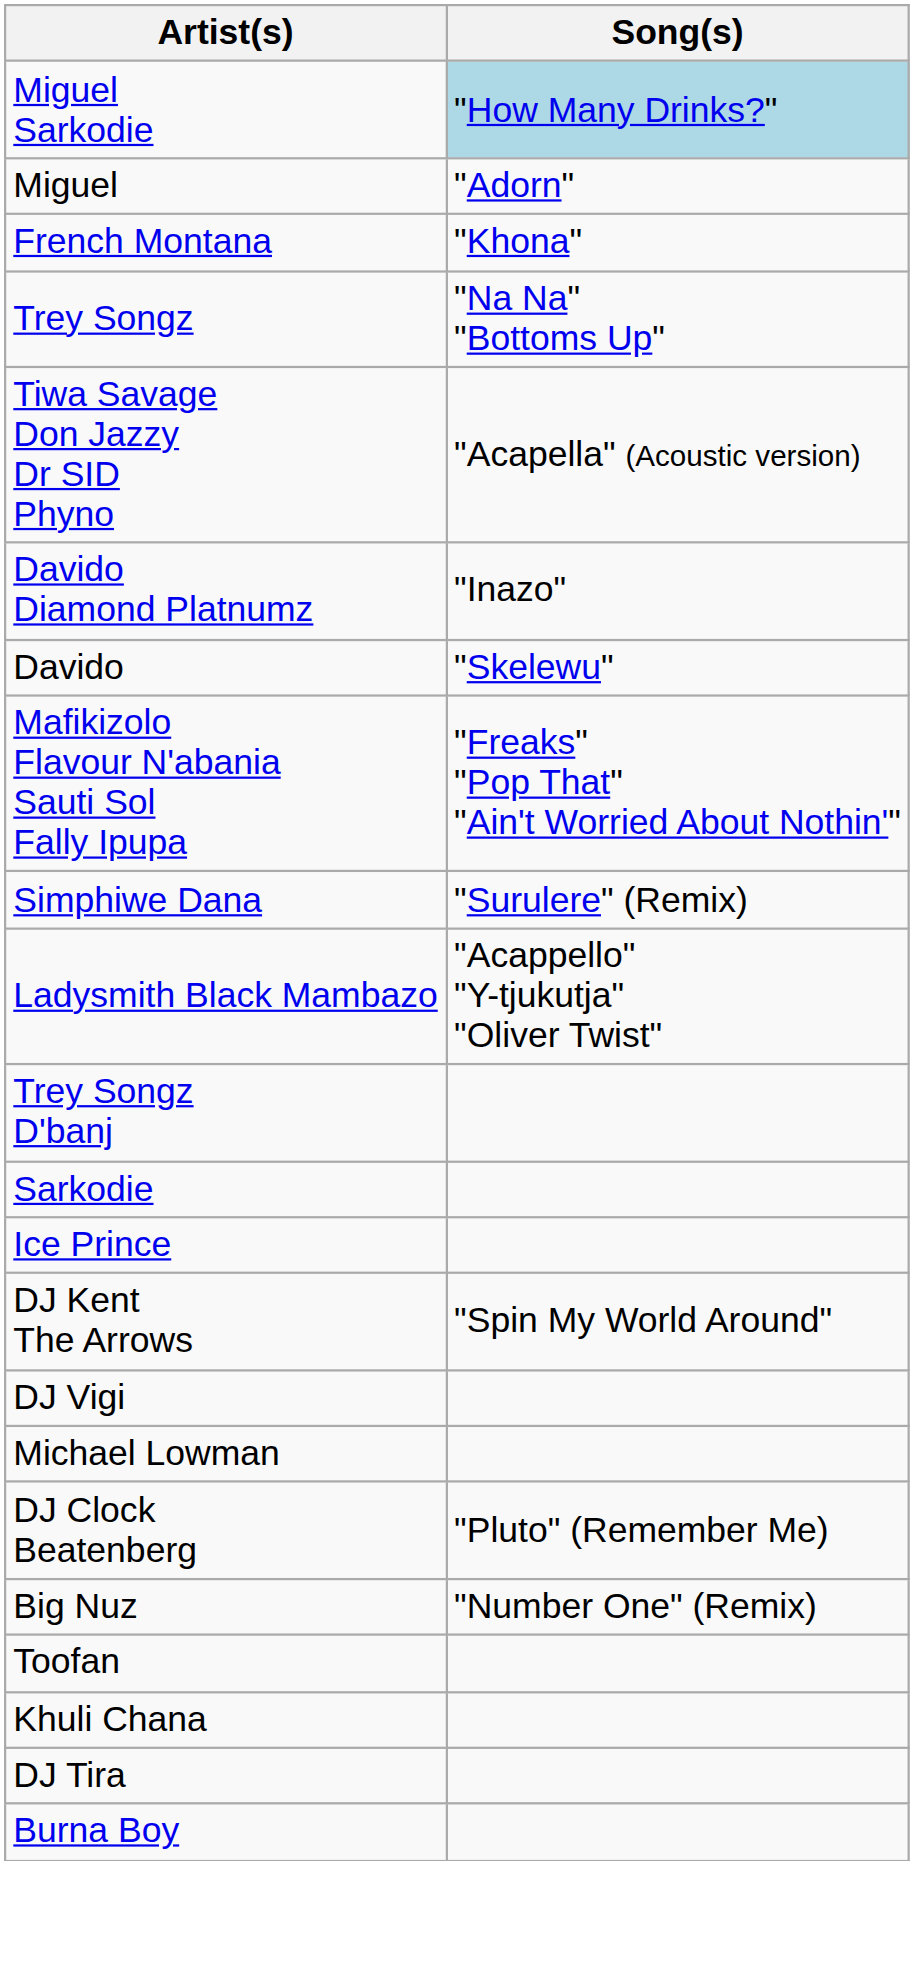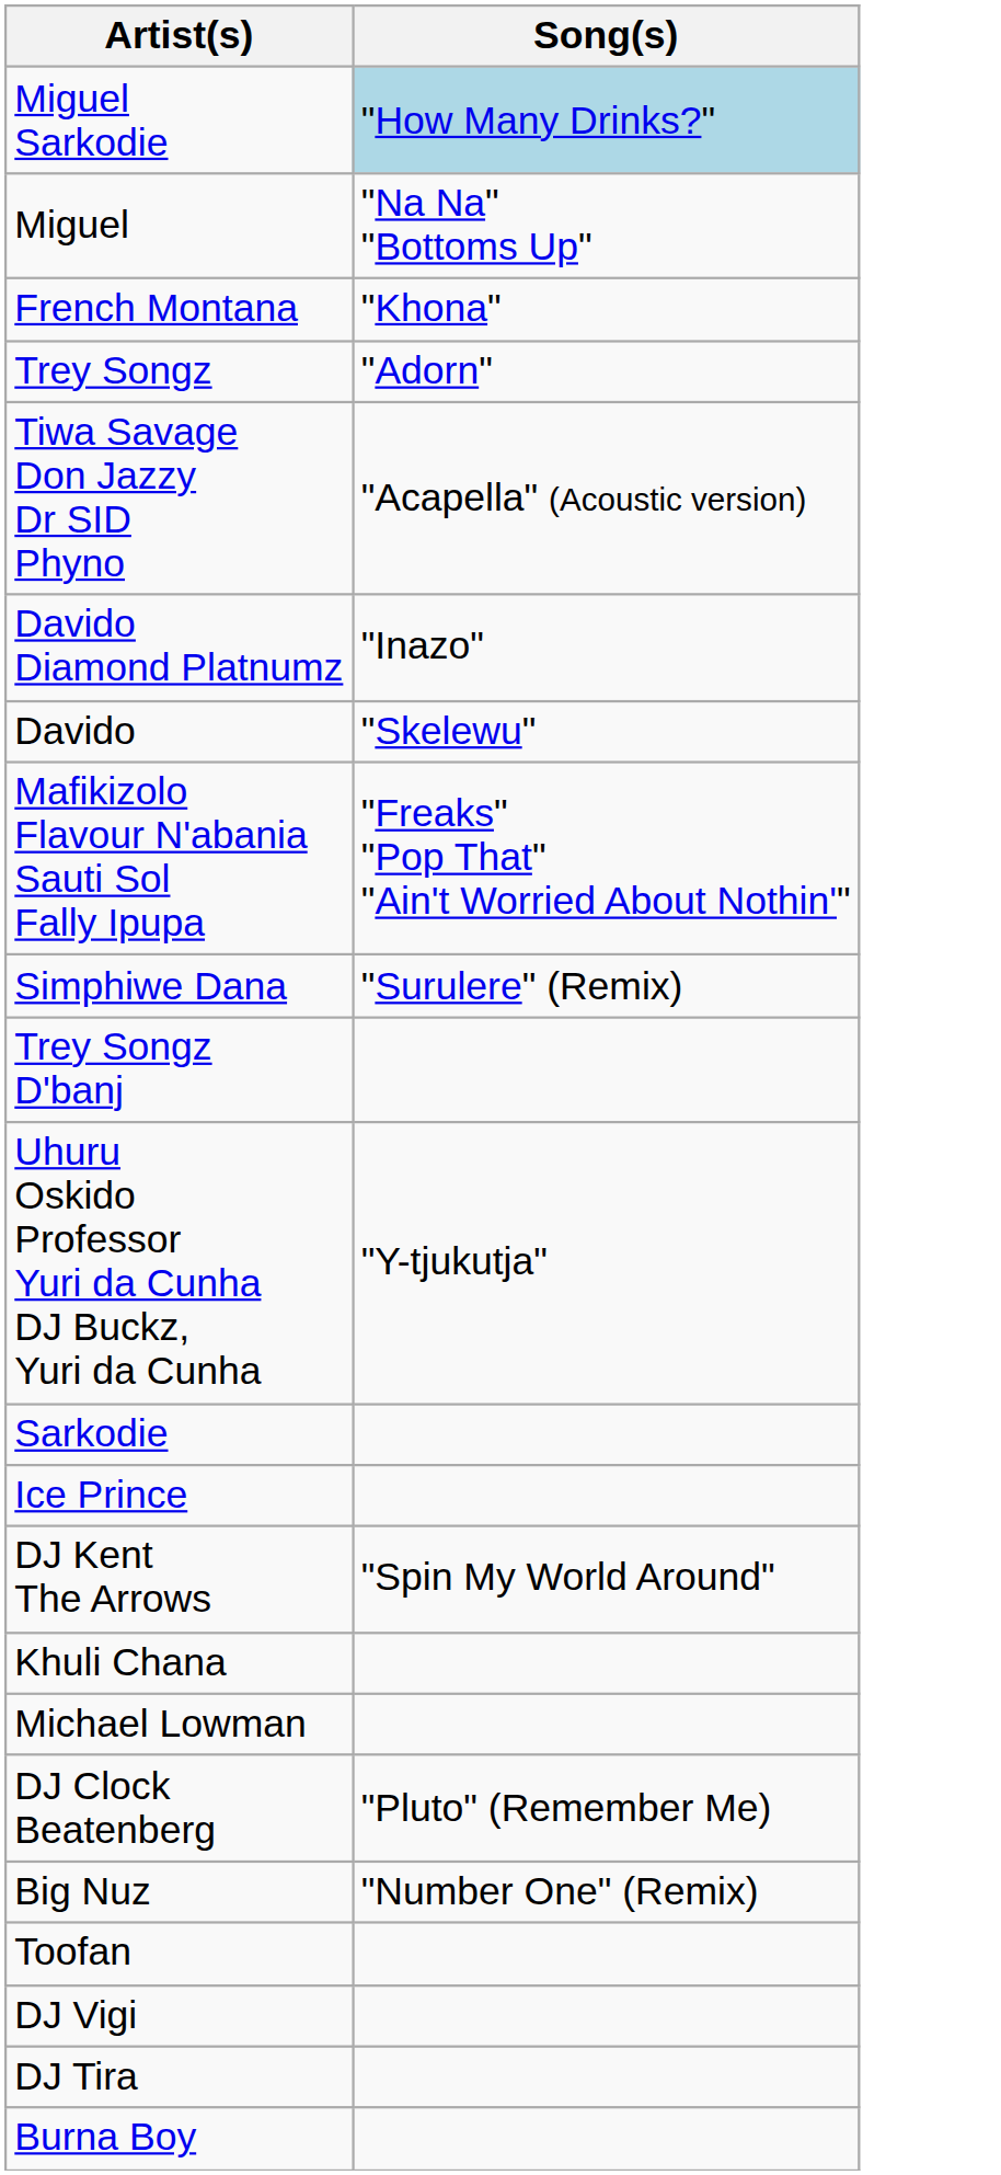Miguel | Song(s): "Adorn" -> "Na Na" "Bottoms Up"
Trey Songz | Song(s): "Na Na" "Bottoms Up" -> "Adorn"
- row: Ladysmith Black Mambazo | "Acappello" "Y-tjukutja" "Oliver Twist"
+ row: Uhuru Oskido Professor Yuri da Cunha DJ Buckz, Yuri da Cunha | "Y-tjukutja"
rows swapped: Khuli Chana <-> DJ Vigi
